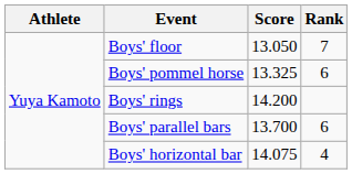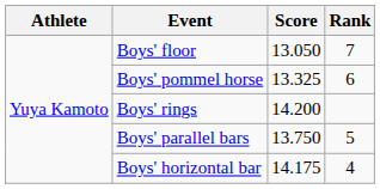Boys' parallel bars | Score: 13.700 -> 13.750
Boys' parallel bars | Rank: 6 -> 5
Boys' horizontal bar | Score: 14.075 -> 14.175
